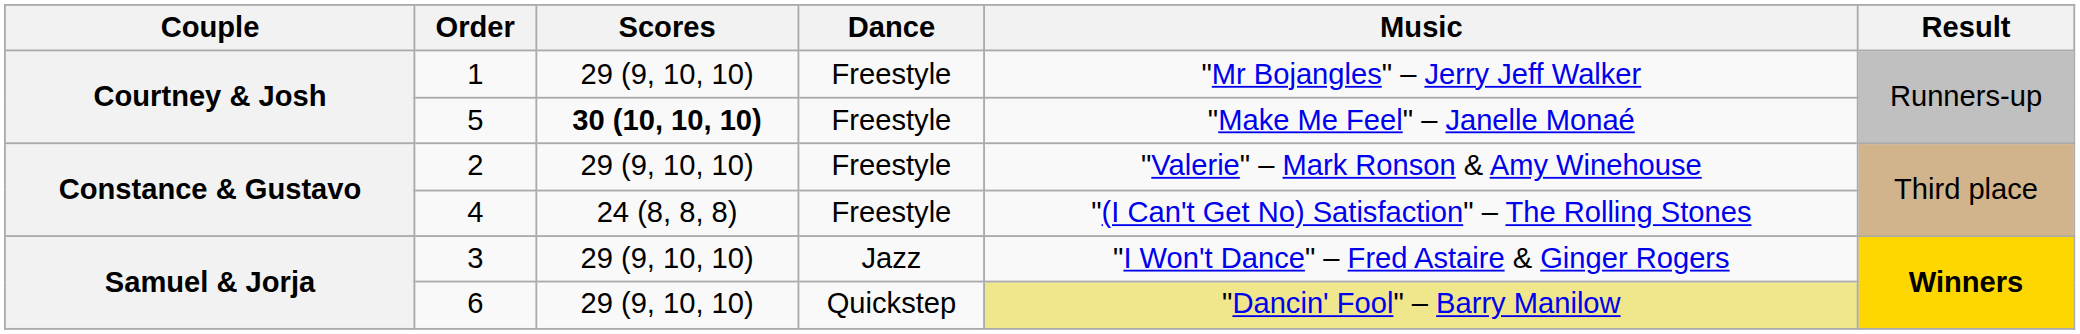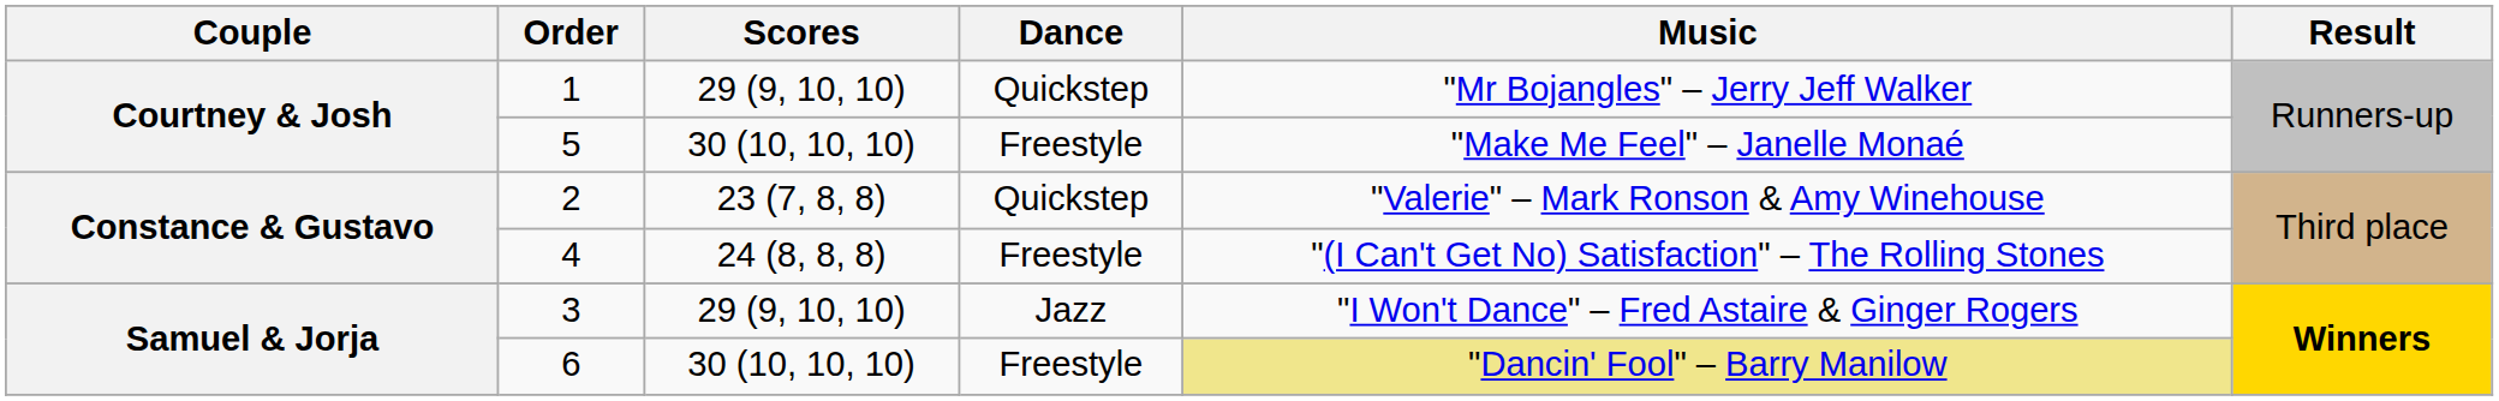1 | Dance: Freestyle -> Quickstep
5 | Scores: bold -> normal
2 | Scores: 29 (9, 10, 10) -> 23 (7, 8, 8)
2 | Dance: Freestyle -> Quickstep
6 | Scores: 29 (9, 10, 10) -> 30 (10, 10, 10)
6 | Dance: Quickstep -> Freestyle
